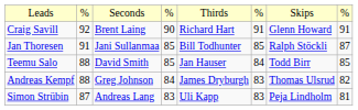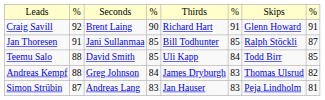Teemu Salo | column 5: Jan Hauser -> Uli Kapp
Simon Strübin | column 5: Uli Kapp -> Jan Hauser
